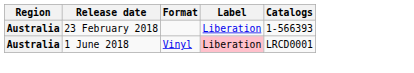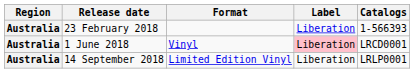+ row: Australia | 14 September 2018 | Limited Edition Vinyl | Liberation | LRLP0001
